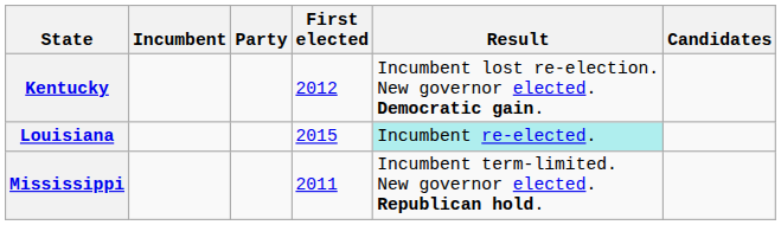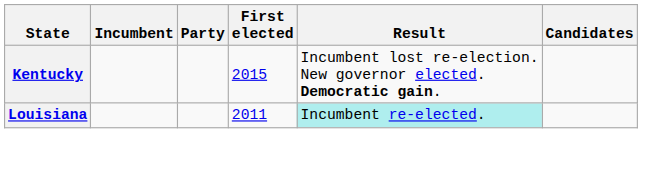Kentucky | First elected: 2012 -> 2015
Louisiana | First elected: 2015 -> 2011
- row: Mississippi | 2011 | Incumbent term-limited. New governor elected. Republican hold.
